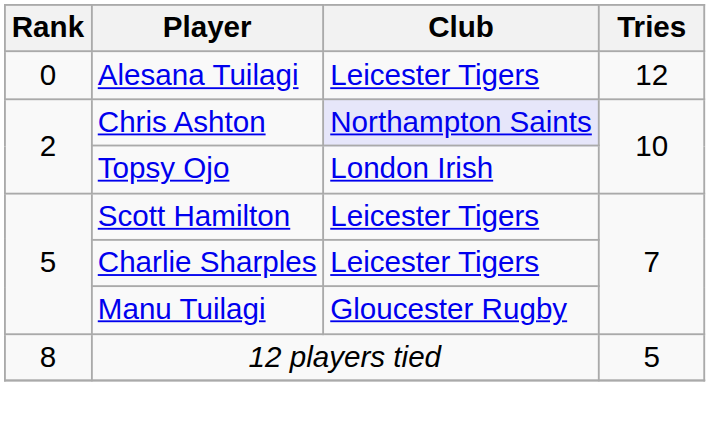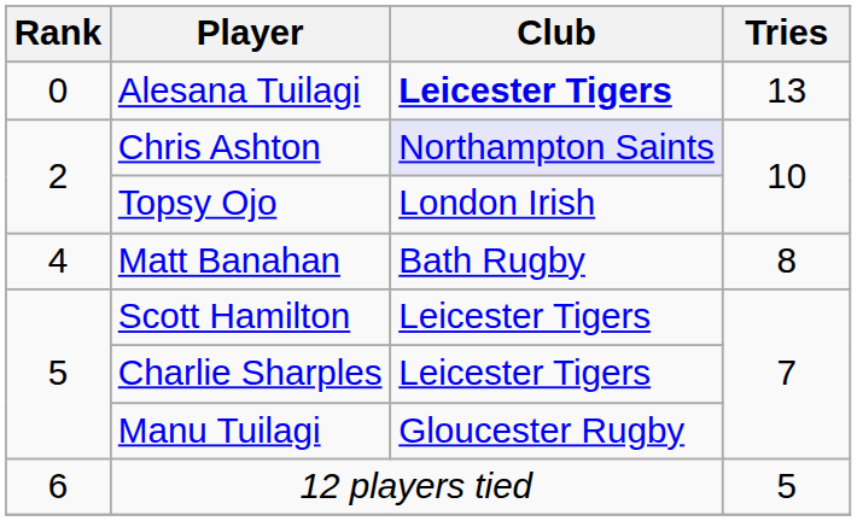Alesana Tuilagi | Club: normal -> bold
Alesana Tuilagi | Tries: 12 -> 13
+ row: 4 | Matt Banahan | Bath Rugby | 8
12 players tied | Rank: 8 -> 6
